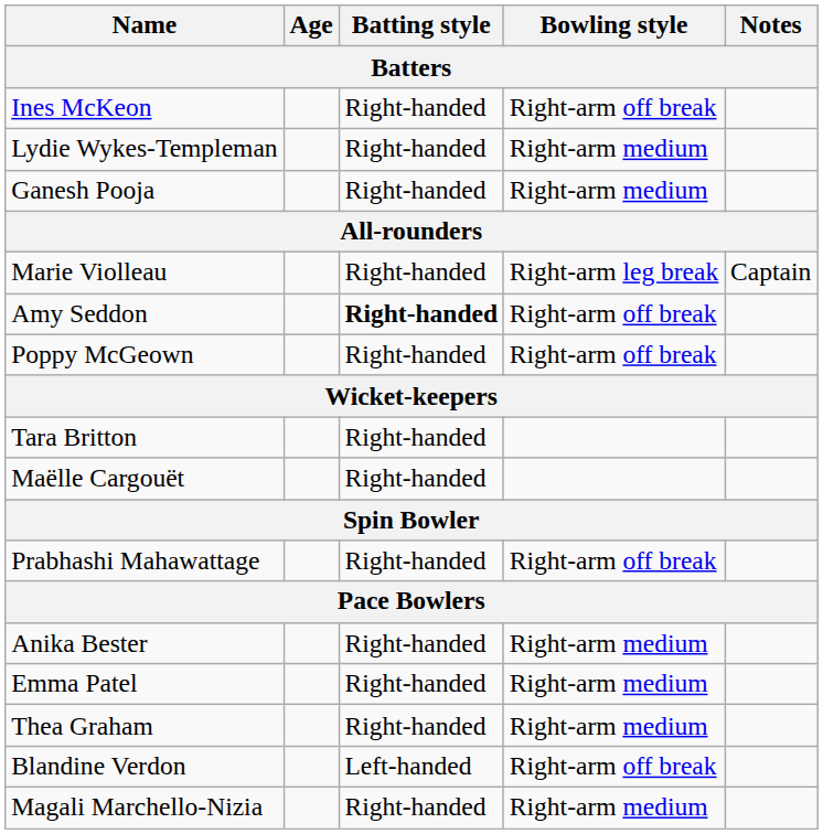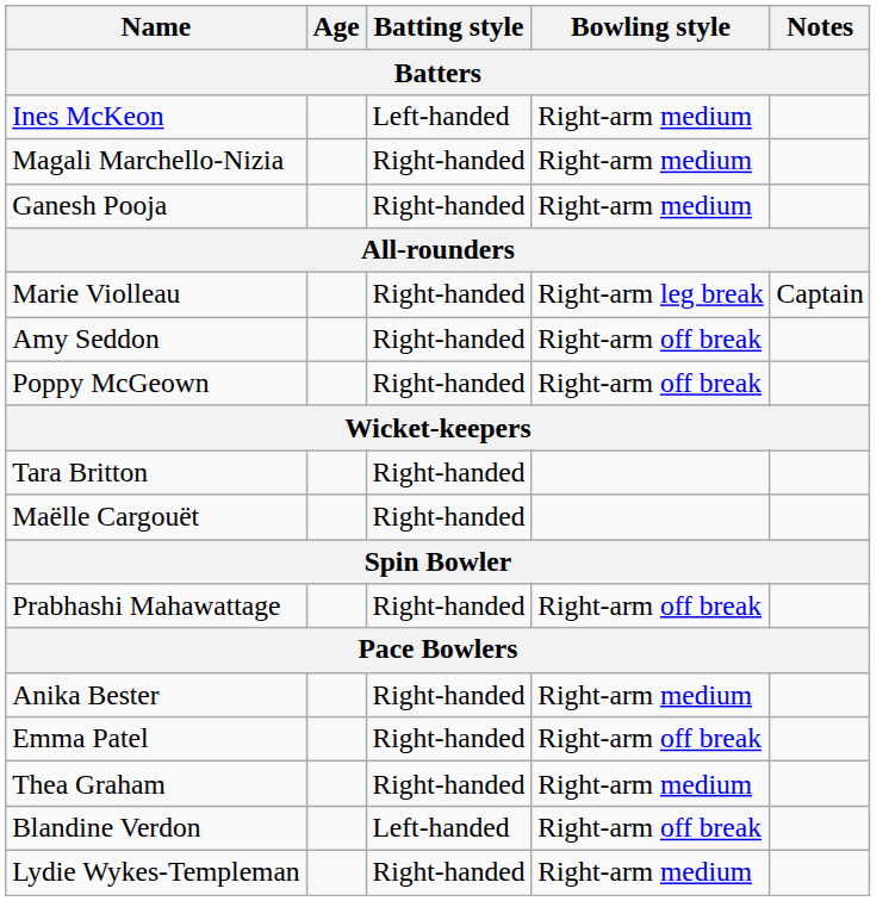Ines McKeon | Batting style: Right-handed -> Left-handed
Ines McKeon | Bowling style: Right-arm off break -> Right-arm medium
rows swapped: Lydie Wykes-Templeman <-> Magali Marchello-Nizia
Amy Seddon | Batting style: bold -> normal
Emma Patel | Bowling style: Right-arm medium -> Right-arm off break
